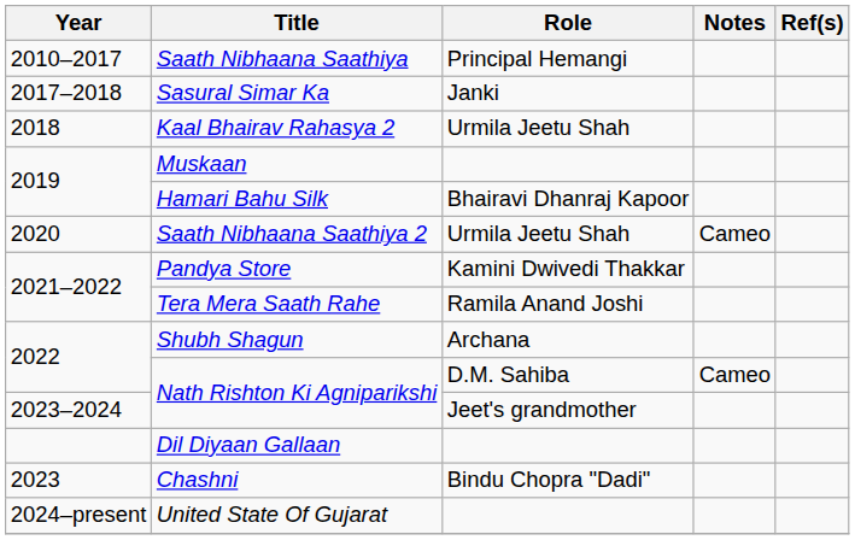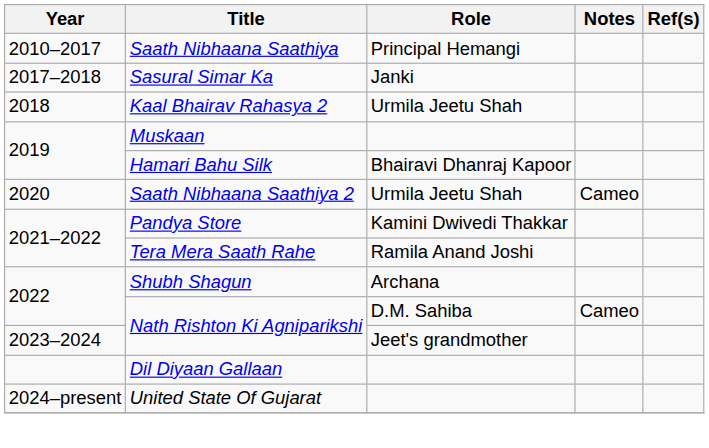- row: 2023 | Chashni | Bindu Chopra "Dadi"
